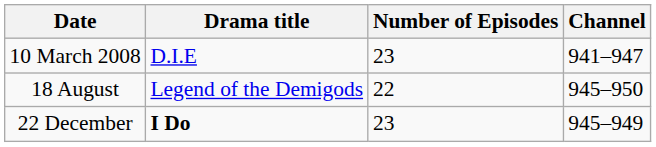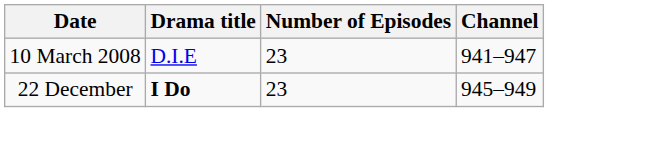- row: 18 August | Legend of the Demigods | 22 | 945–950
